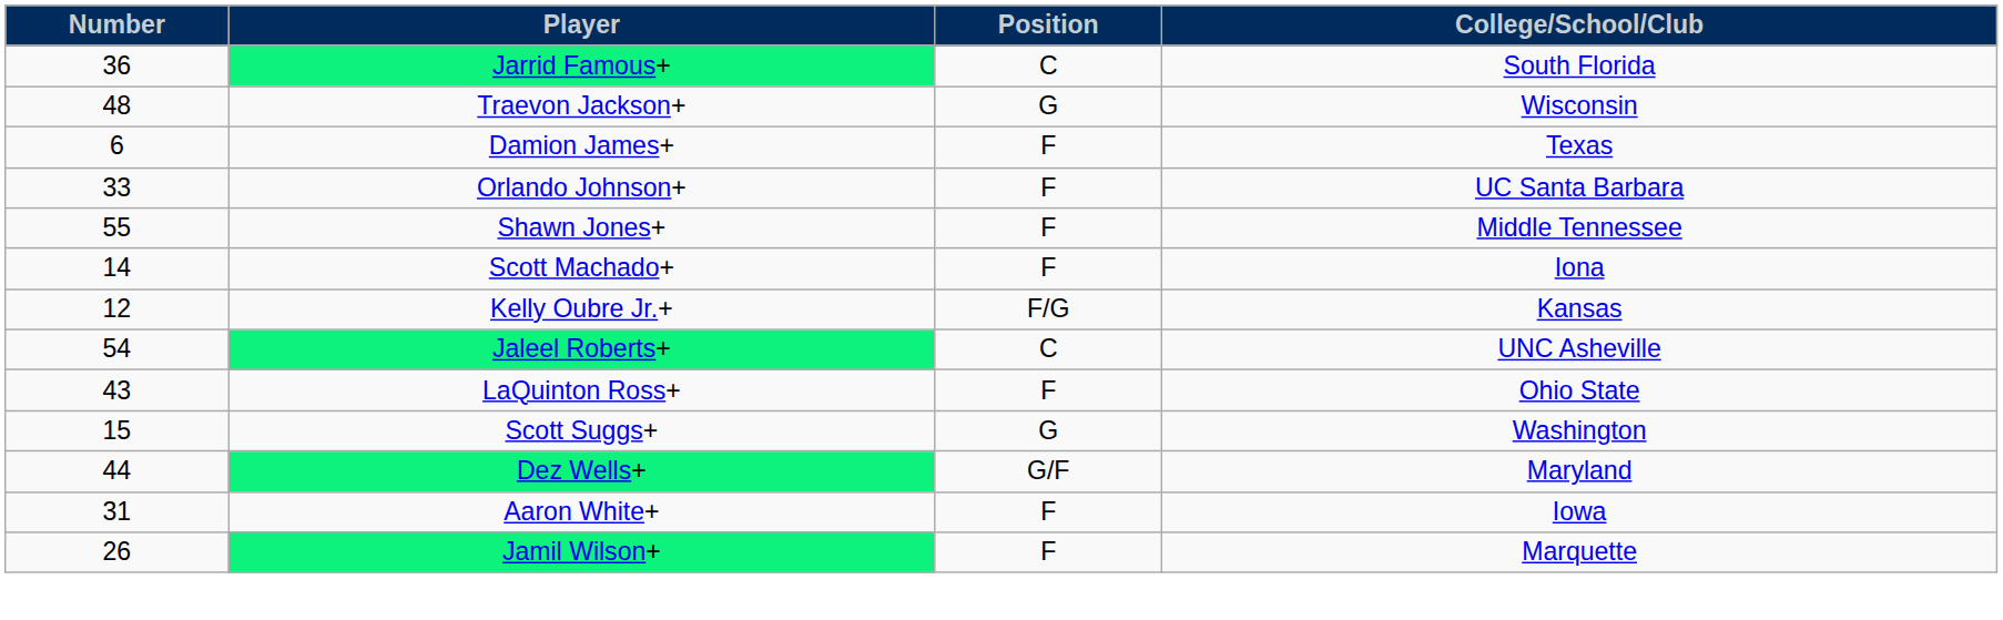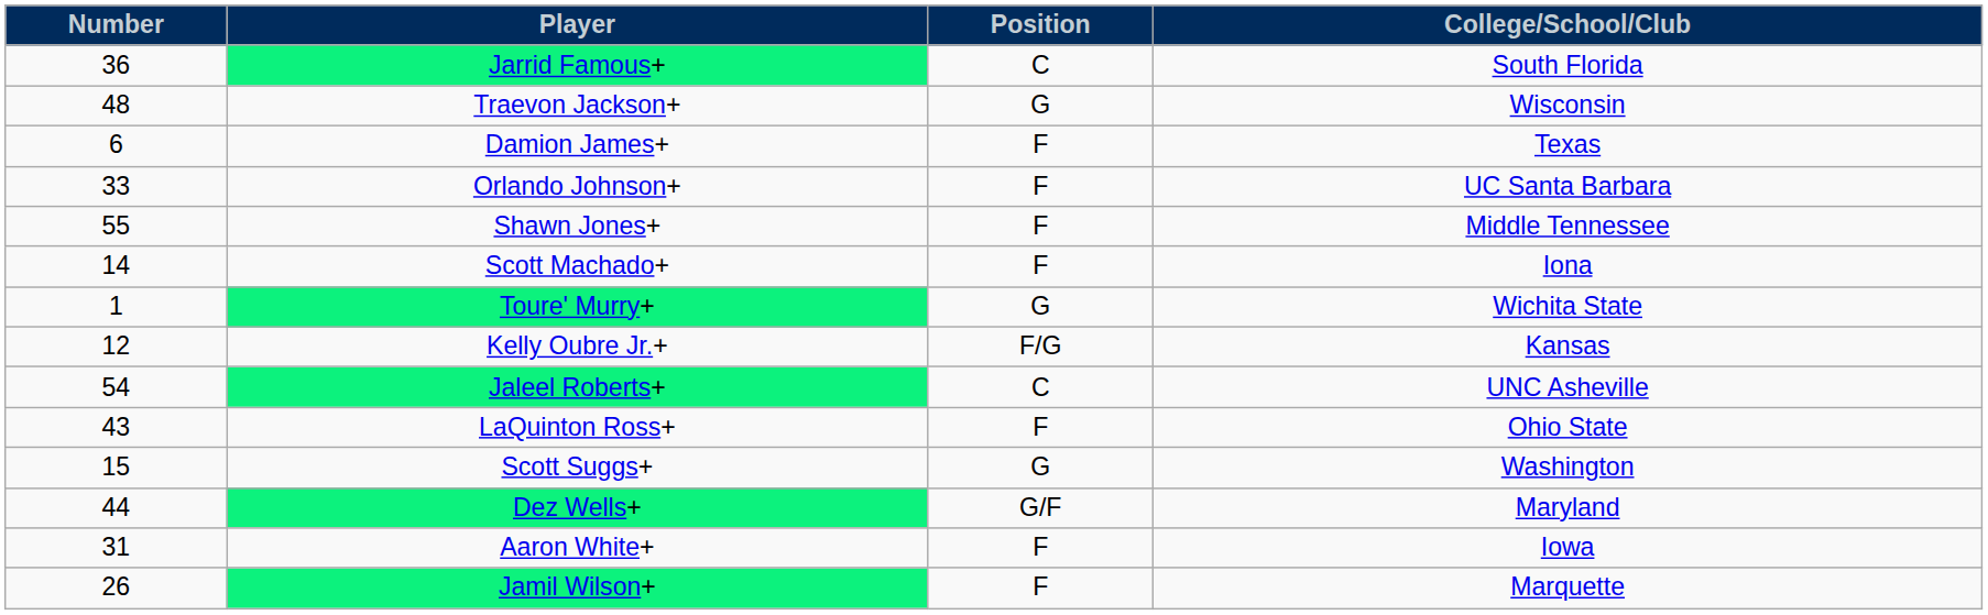+ row: 1 | Toure' Murry+ | G | Wichita State
